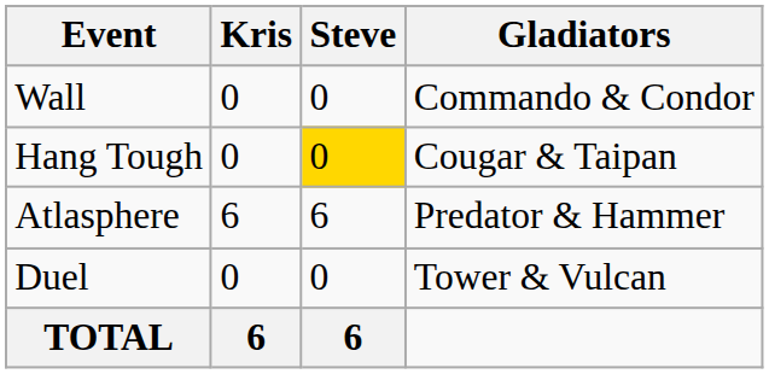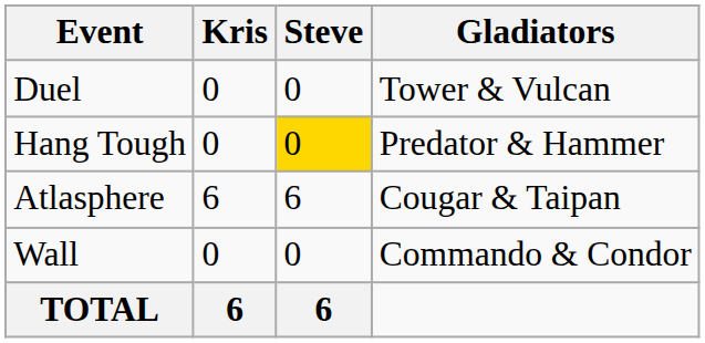rows swapped: Duel <-> Wall
Hang Tough | Gladiators: Cougar & Taipan -> Predator & Hammer
Atlasphere | Gladiators: Predator & Hammer -> Cougar & Taipan
